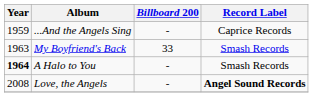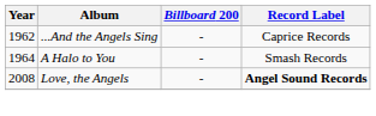...And the Angels Sing | Year: 1959 -> 1962
- row: 1963 | My Boyfriend's Back | 33 | Smash Records
A Halo to You | Year: bold -> normal
